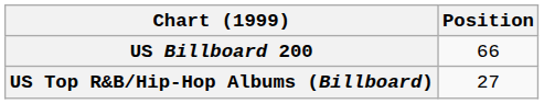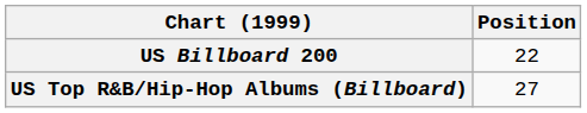US Billboard 200 | Position: 66 -> 22
